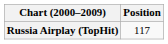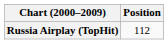Russia Airplay (TopHit) | Position: 117 -> 112
